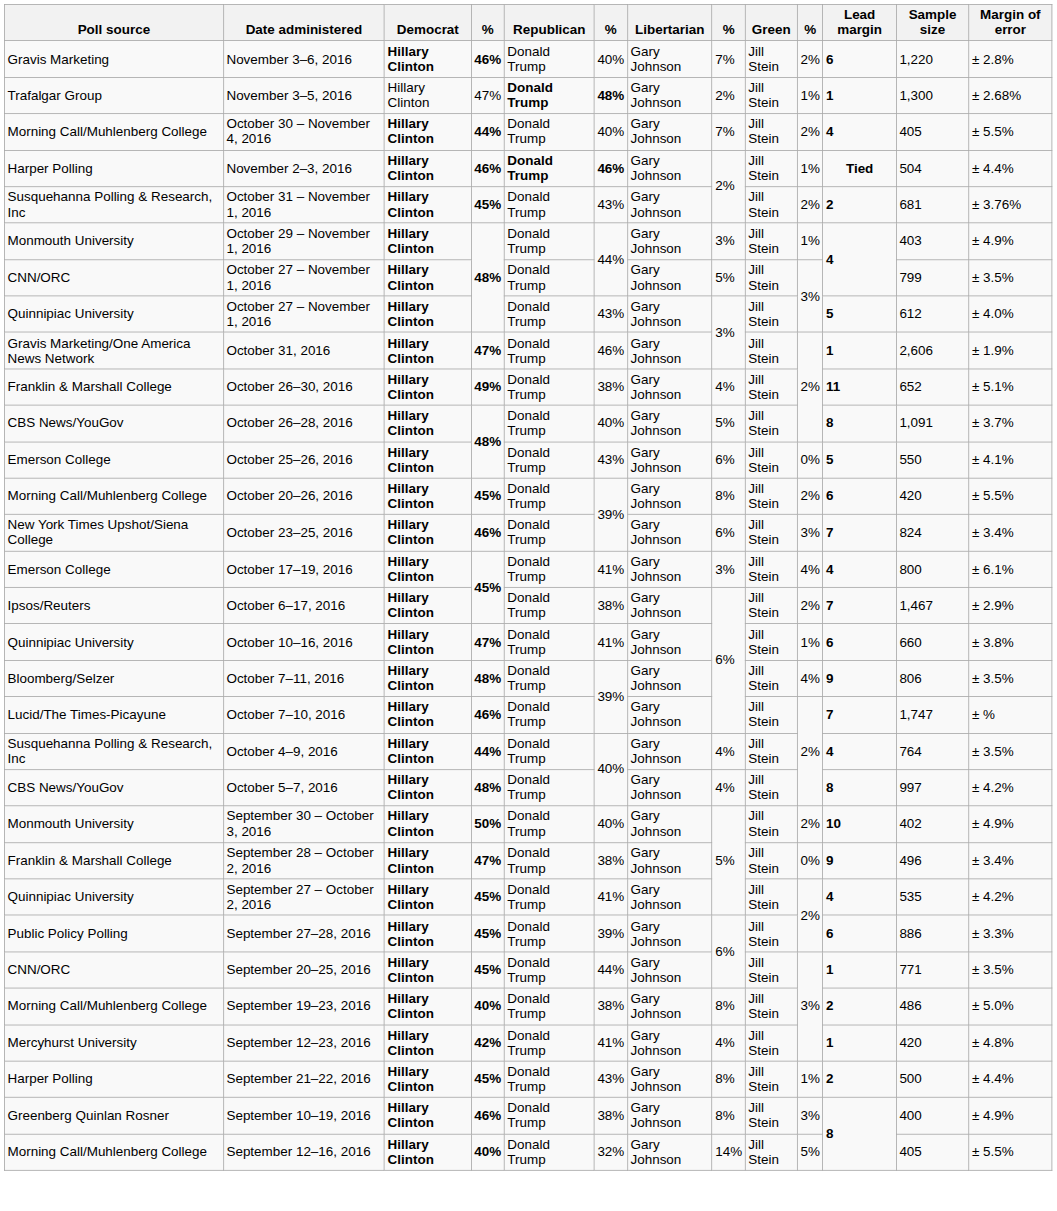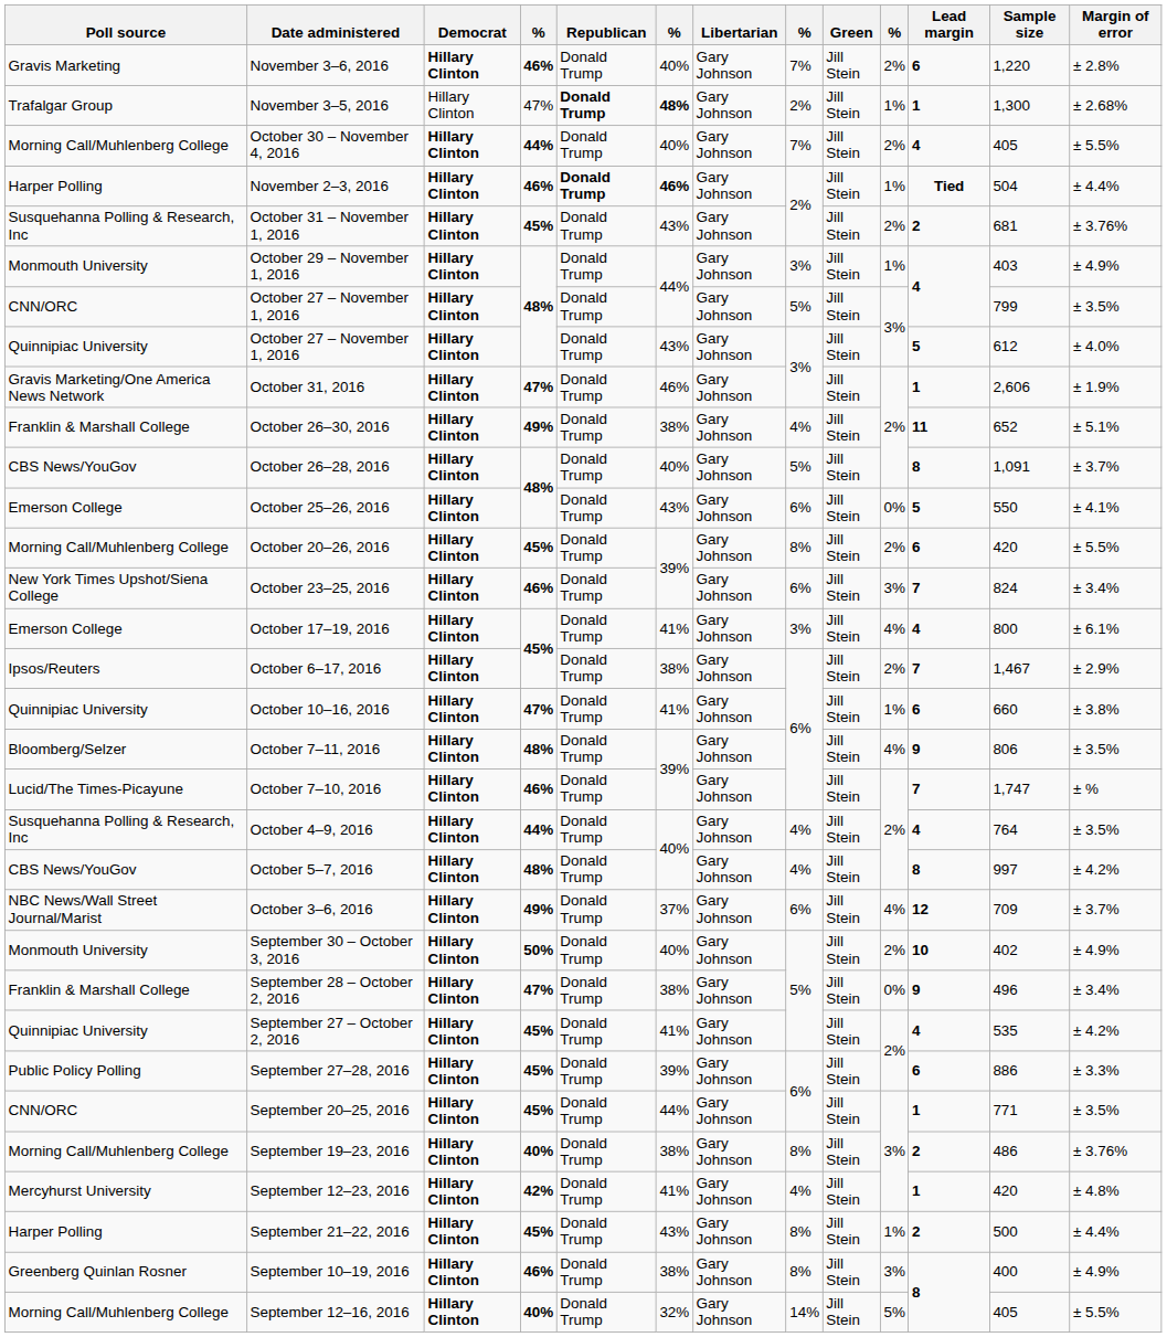+ row: NBC News/Wall Street Journal/Marist | October 3–6, 2016 | Hillary Clinton | 49% | Donald Trump | 37% | Gary Johnson | 6% | Jill Stein | 4% | 12 | 709 | ± 3.7%
September 19–23, 2016 | Margin of error: ± 5.0% -> ± 3.76%
